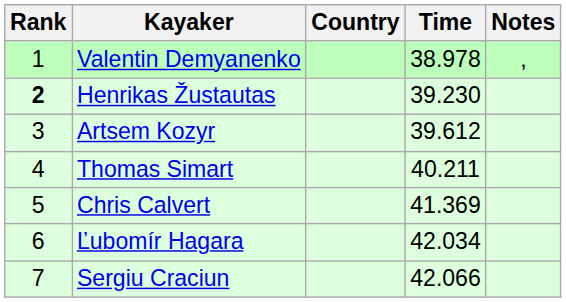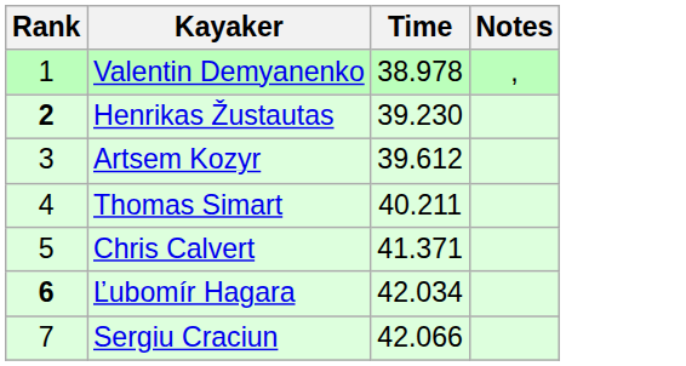- column: Country
Chris Calvert | Time: 41.369 -> 41.371
Ľubomír Hagara | Rank: normal -> bold
